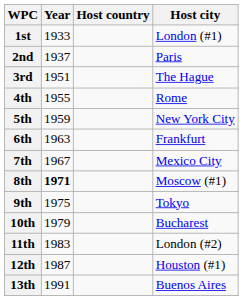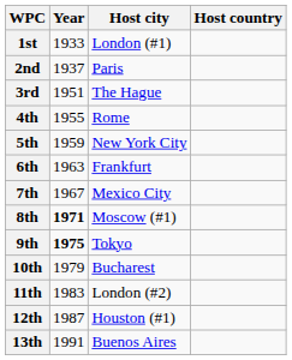columns swapped: Host city <-> Host country
9th | Year: normal -> bold
